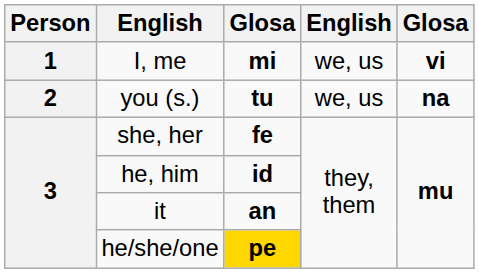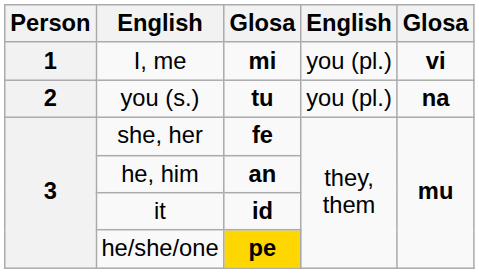I, me | column 4: we, us -> you (pl.)
you (s.) | column 4: we, us -> you (pl.)
he, him | column 3: id -> an
it | column 3: an -> id
